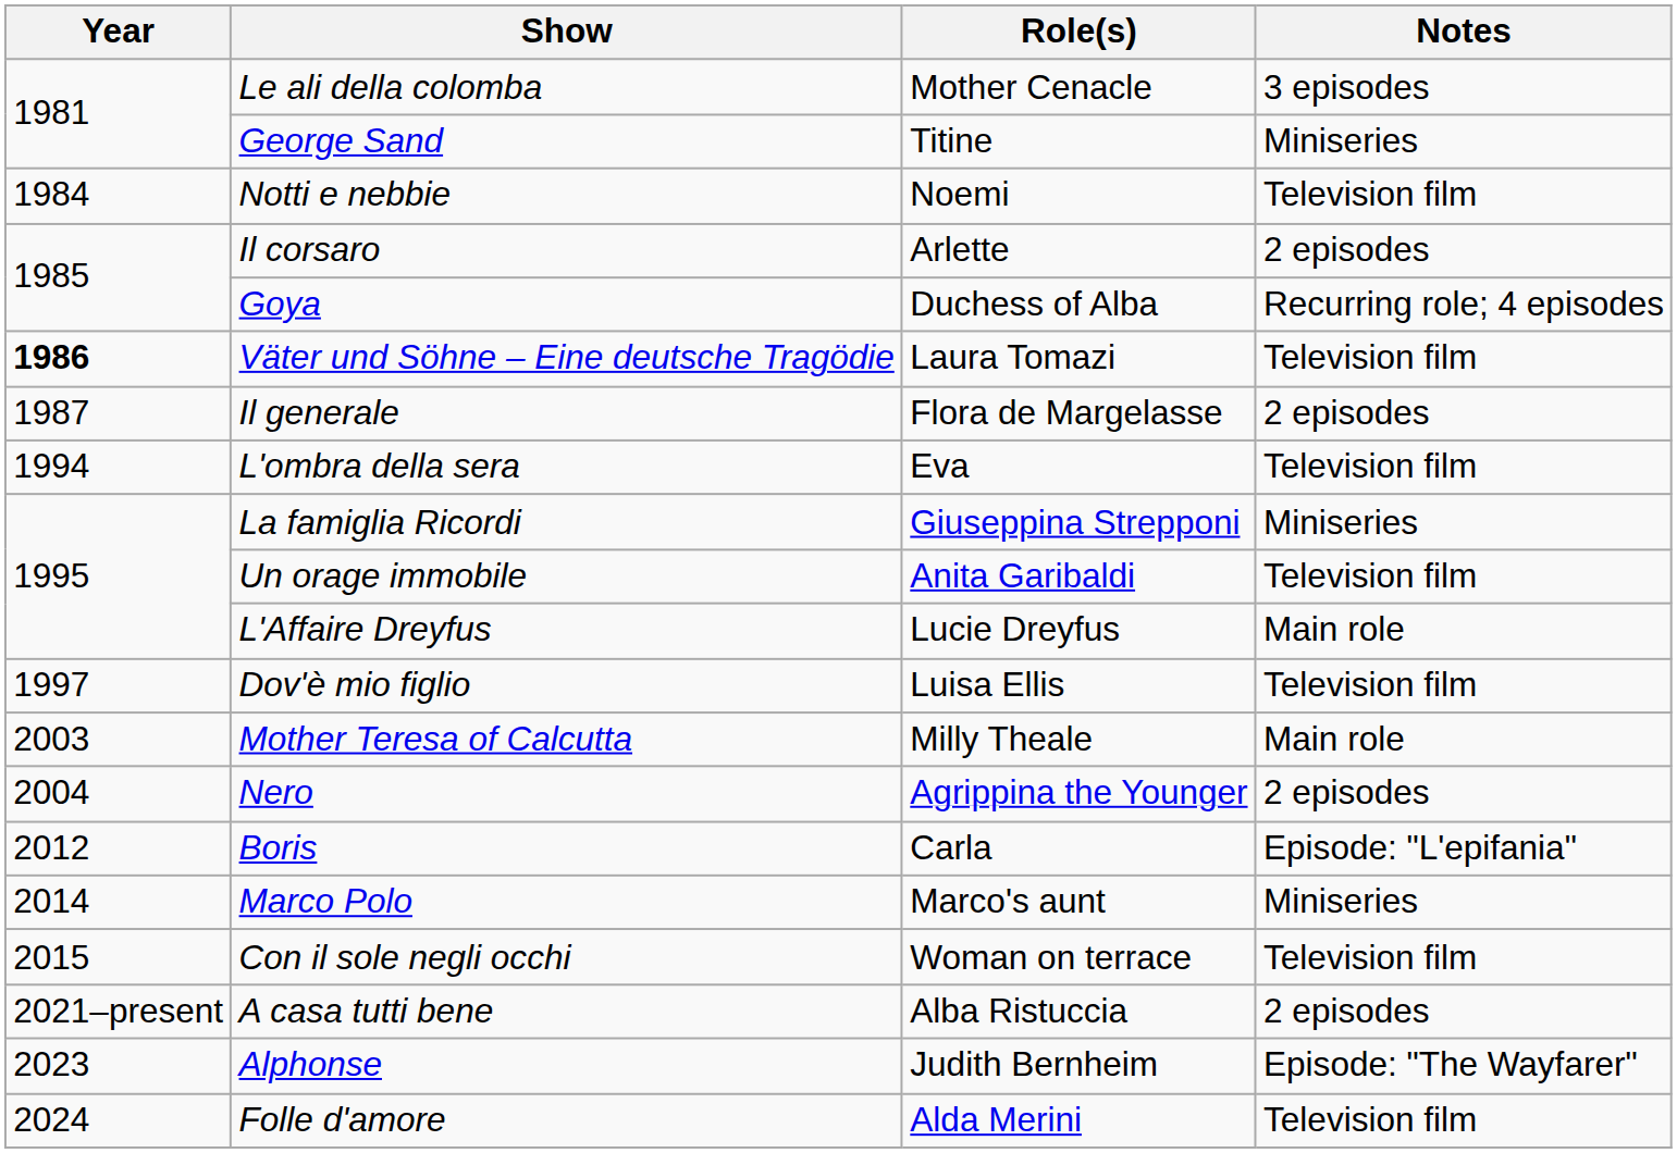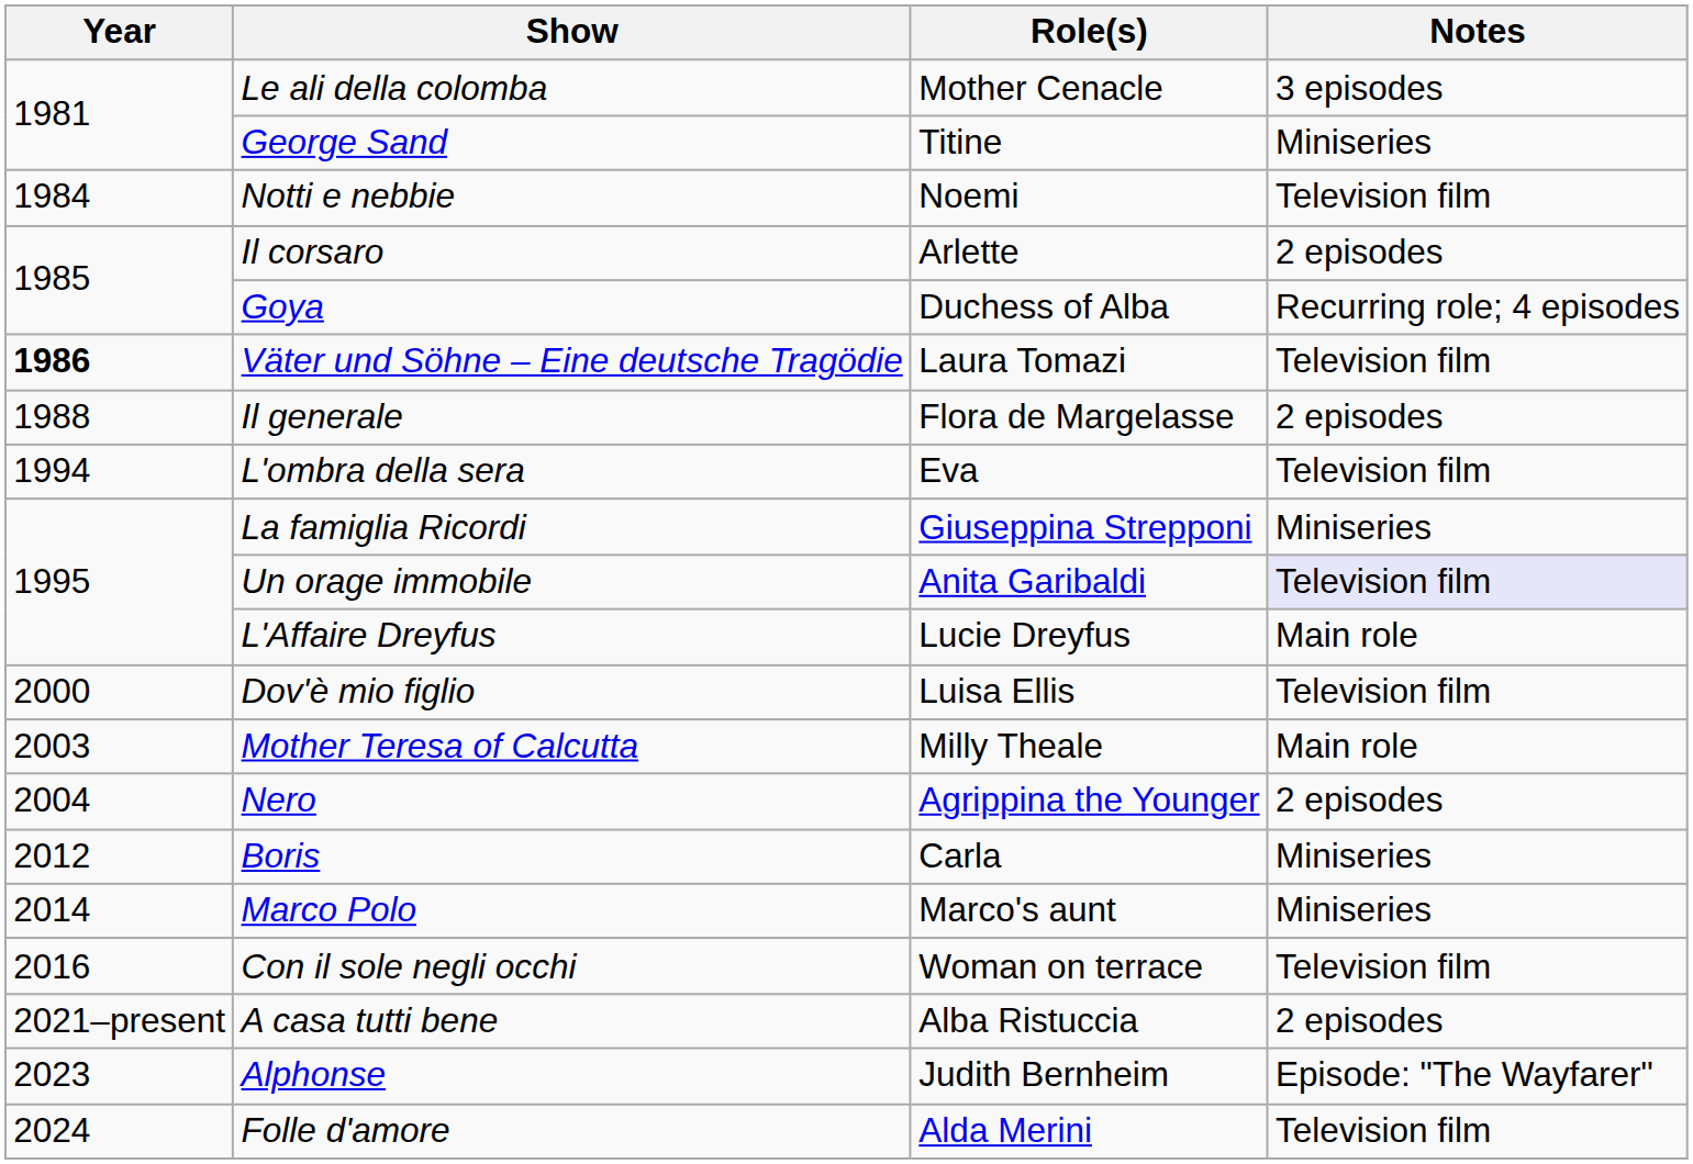Il generale | Year: 1987 -> 1988
Un orage immobile | Notes: no background -> lavender background
Dov'è mio figlio | Year: 1997 -> 2000
Boris | Notes: Episode: "L'epifania" -> Miniseries
Con il sole negli occhi | Year: 2015 -> 2016
